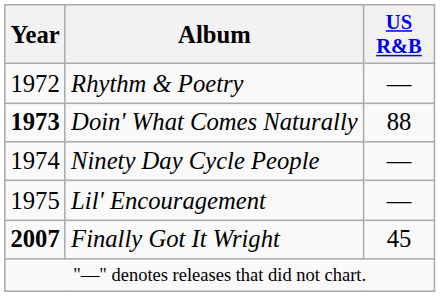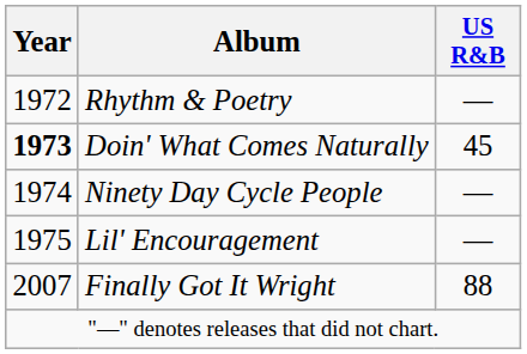Doin' What Comes Naturally | US R&B: 88 -> 45
Finally Got It Wright | Year: bold -> normal
Finally Got It Wright | US R&B: 45 -> 88
